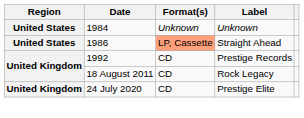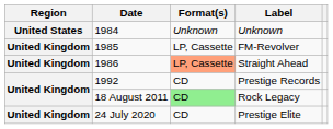+ row: United Kingdom | 1985 | LP, Cassette | FM-Revolver
Straight Ahead | Region: United States -> United Kingdom
Rock Legacy | Format(s): no background -> lightgreen background
